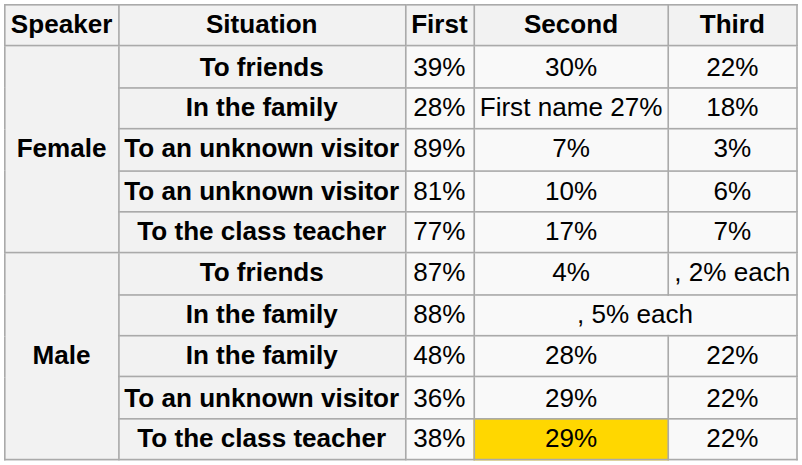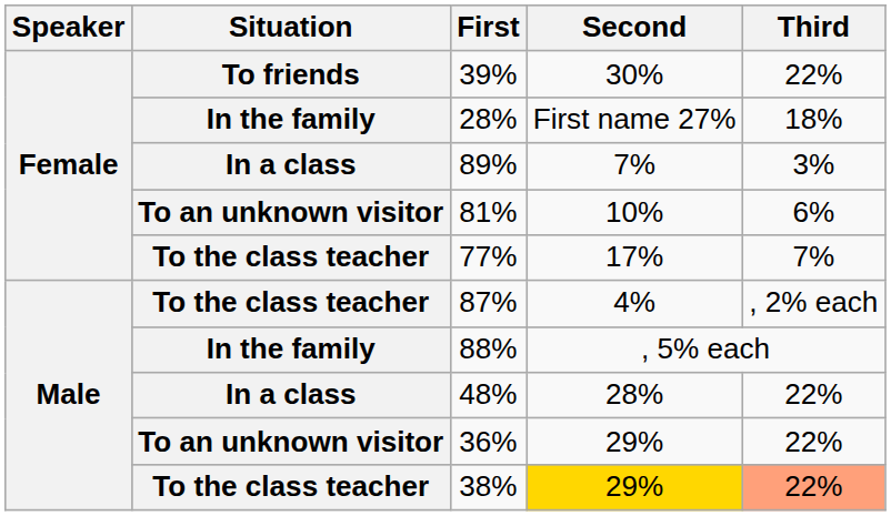89% | Situation: To an unknown visitor -> In a class
87% | Situation: To friends -> To the class teacher
48% | Situation: In the family -> In a class
38% | Third: no background -> lightsalmon background
